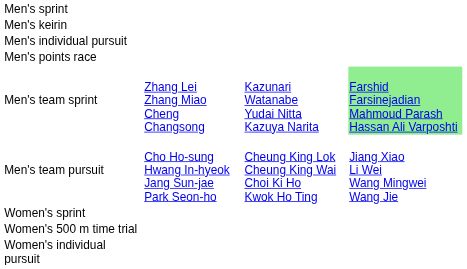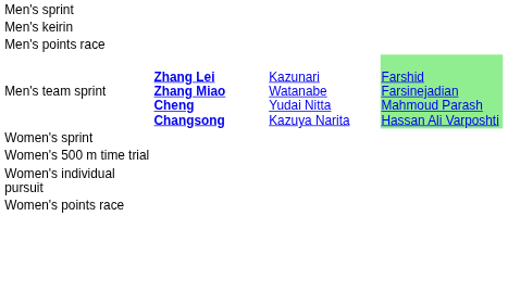- row: Men's individual pursuit
Men's team sprint | column 2: normal -> bold
- row: Men's team pursuit | Cho Ho-sung Hwang In-hyeok Jang Sun-jae Park Seon-ho | Cheung King Lok Cheung King Wai Choi Ki Ho Kwok Ho Ting | Jiang Xiao Li Wei Wang Mingwei Wang Jie
+ row: Women's points race
